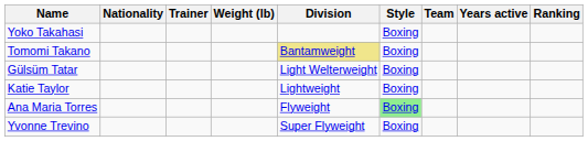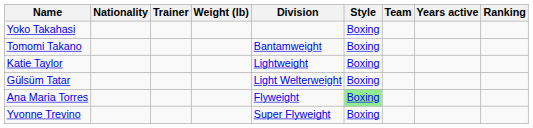Tomomi Takano | Division: khaki background -> no background
rows swapped: Gülsüm Tatar <-> Katie Taylor
